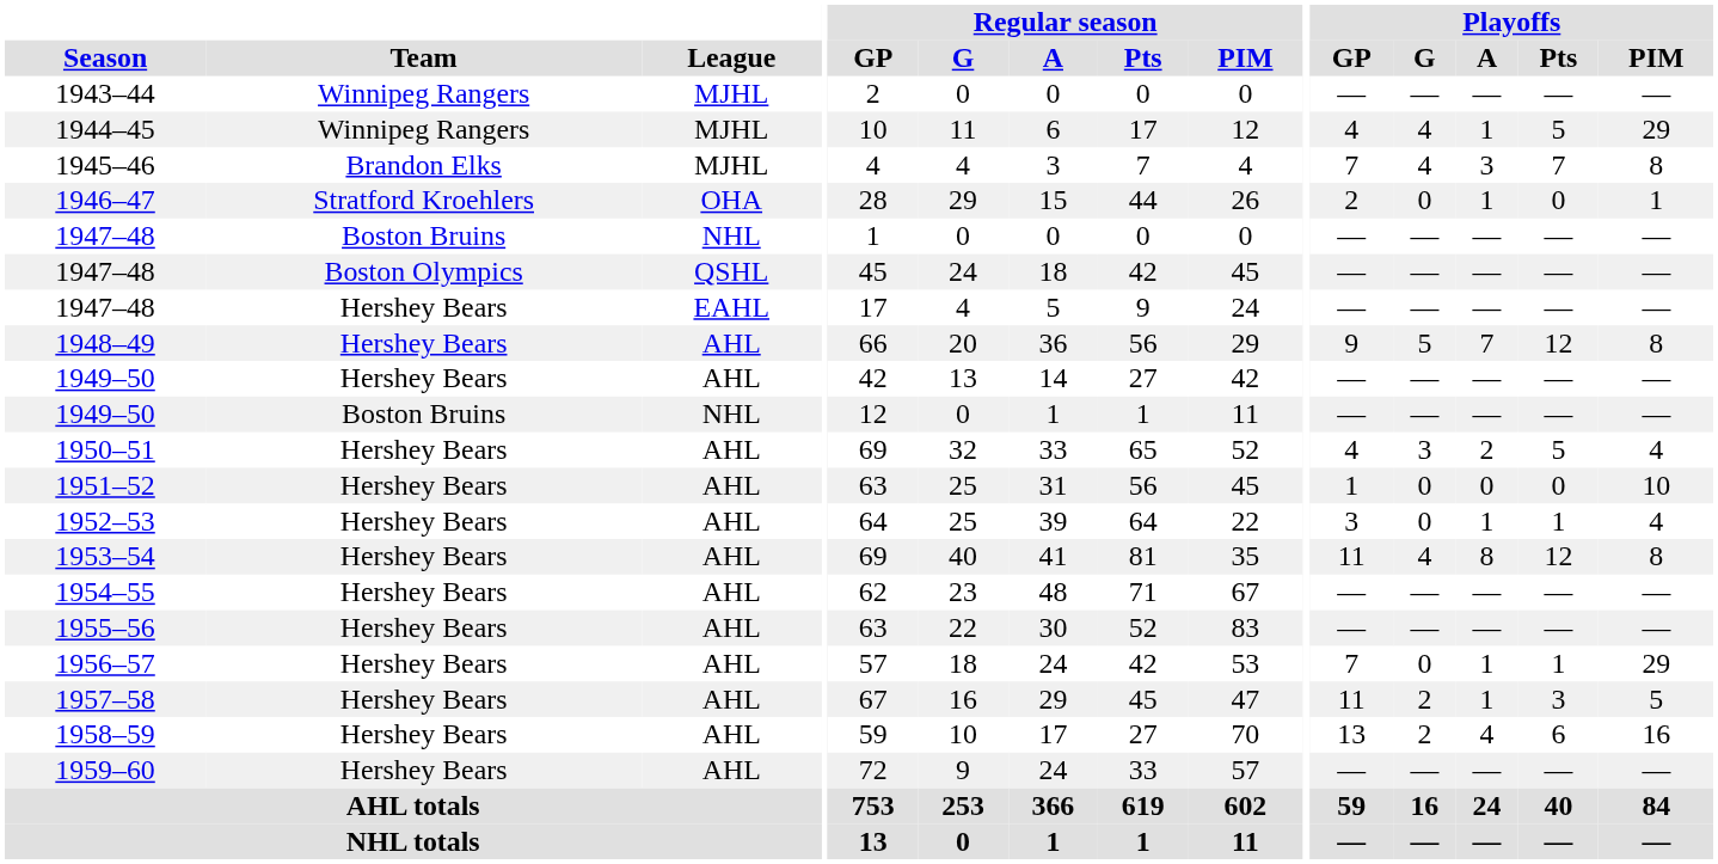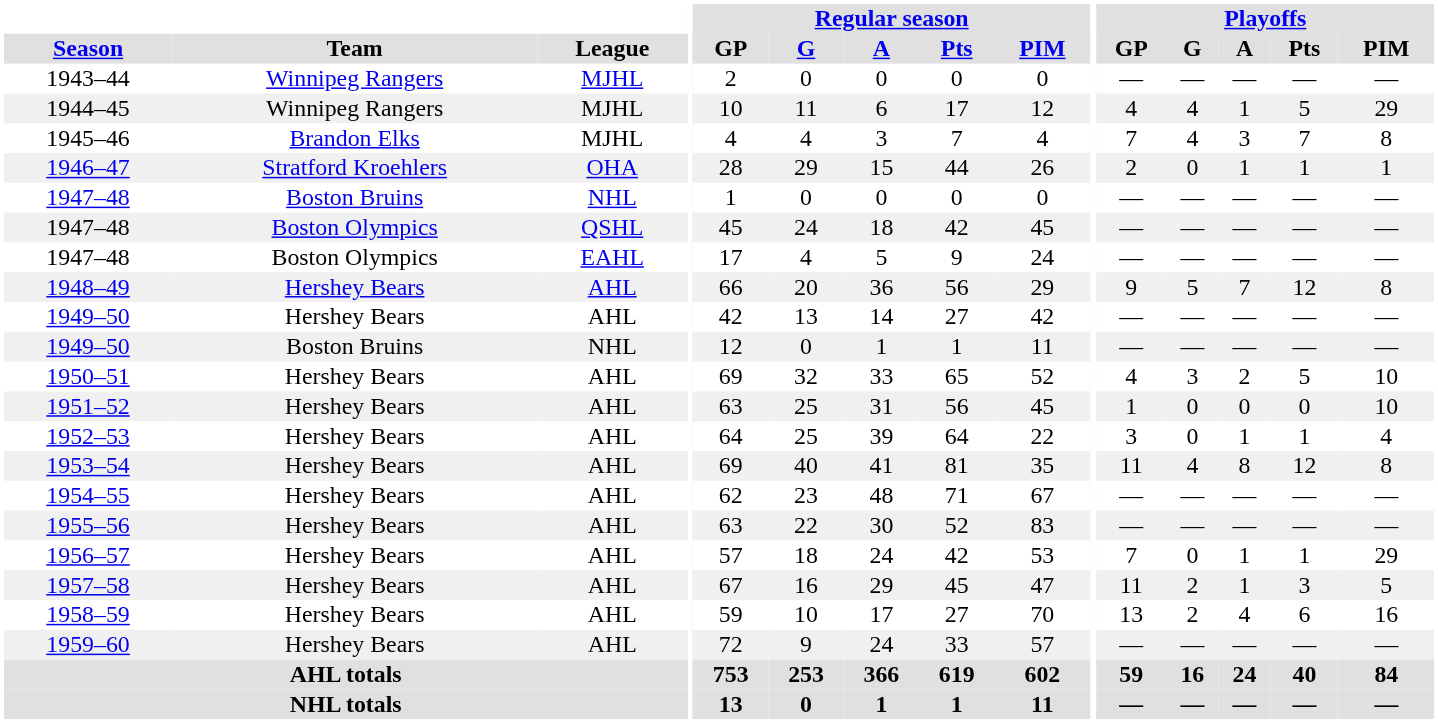1946–47 | Playoffs / Pts: 0 -> 1
1947–48 / EAHL | Team: Hershey Bears -> Boston Olympics
1950–51 | Playoffs / PIM: 4 -> 10
